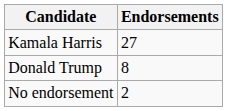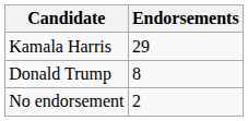Kamala Harris | Endorsements: 27 -> 29
